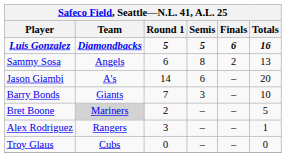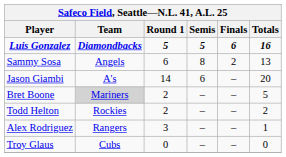- row: Barry Bonds | Giants | 7 | 3 | – | 10
+ row: Todd Helton | Rockies | 2 | – | – | 2
